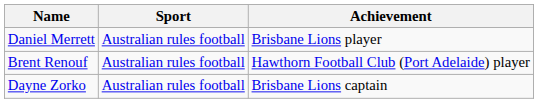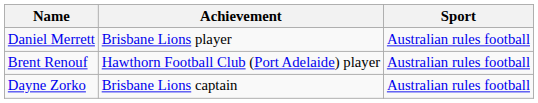columns swapped: Sport <-> Achievement
